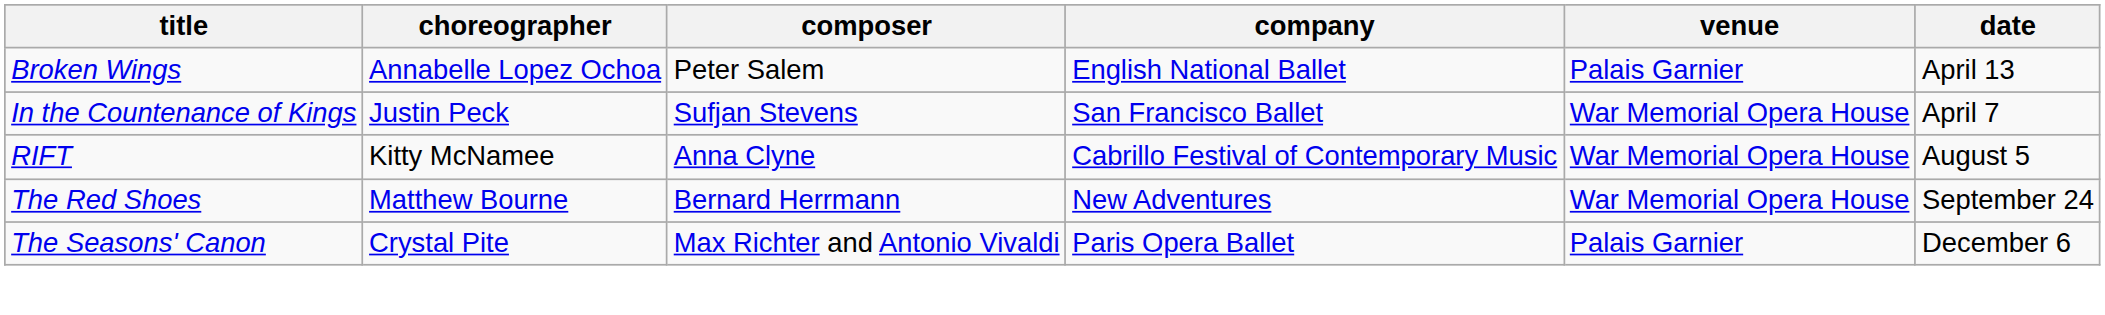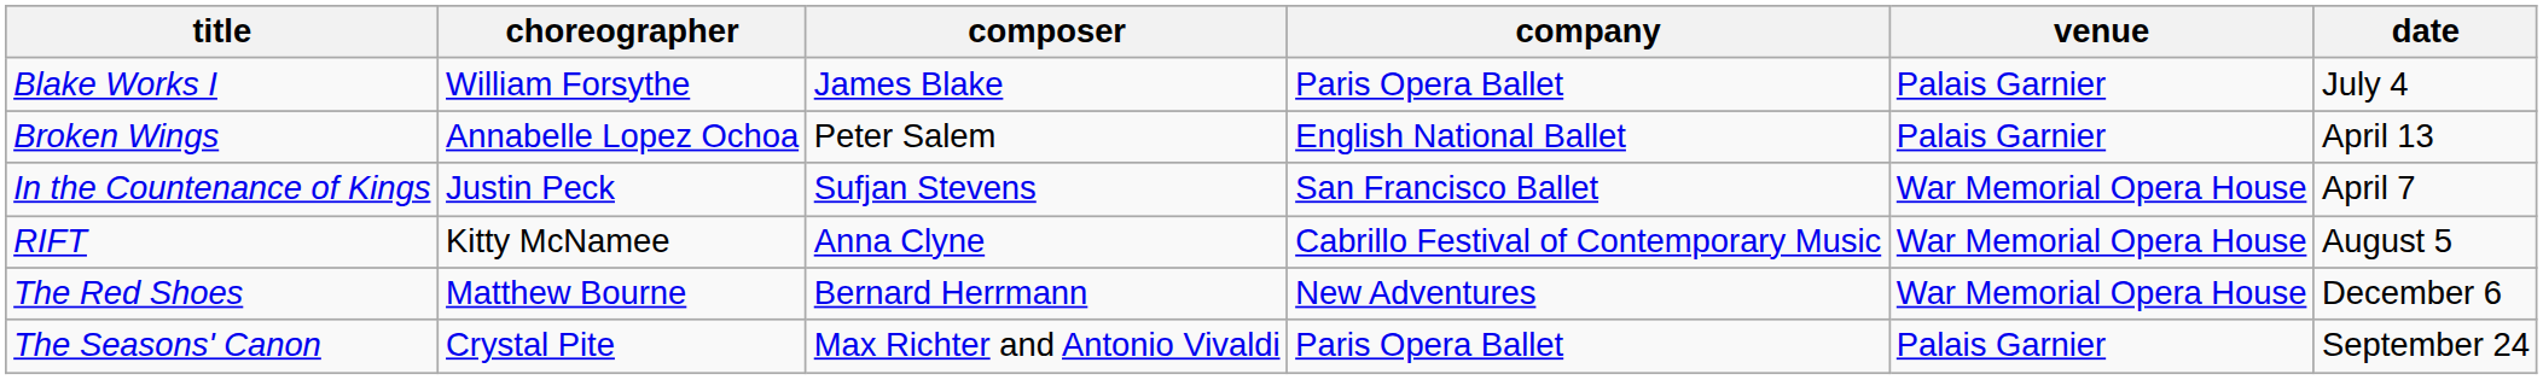+ row: Blake Works I | William Forsythe | James Blake | Paris Opera Ballet | Palais Garnier | July 4
The Red Shoes | date: September 24 -> December 6
The Seasons' Canon | date: December 6 -> September 24
